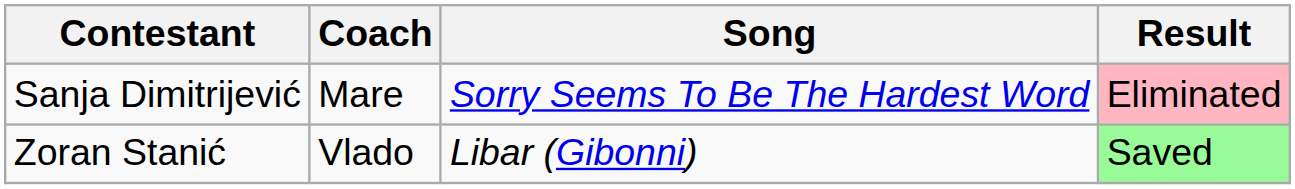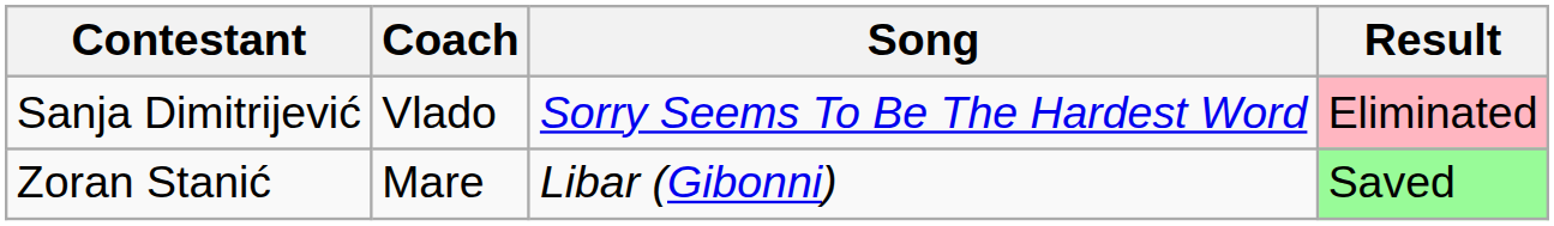Sanja Dimitrijević | Coach: Mare -> Vlado
Zoran Stanić | Coach: Vlado -> Mare
